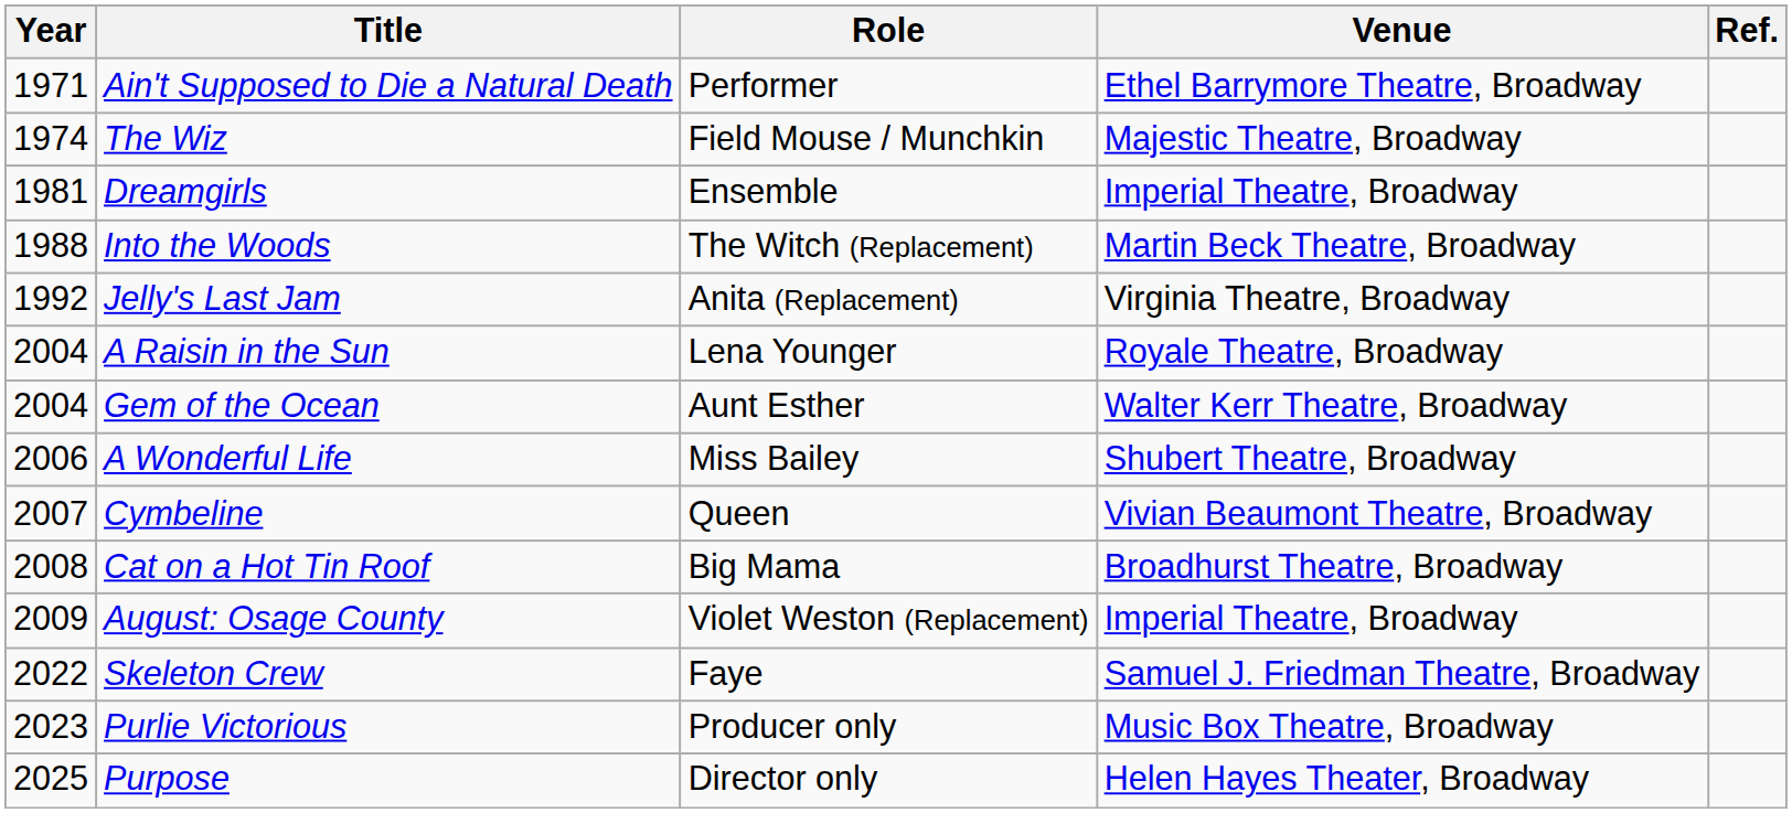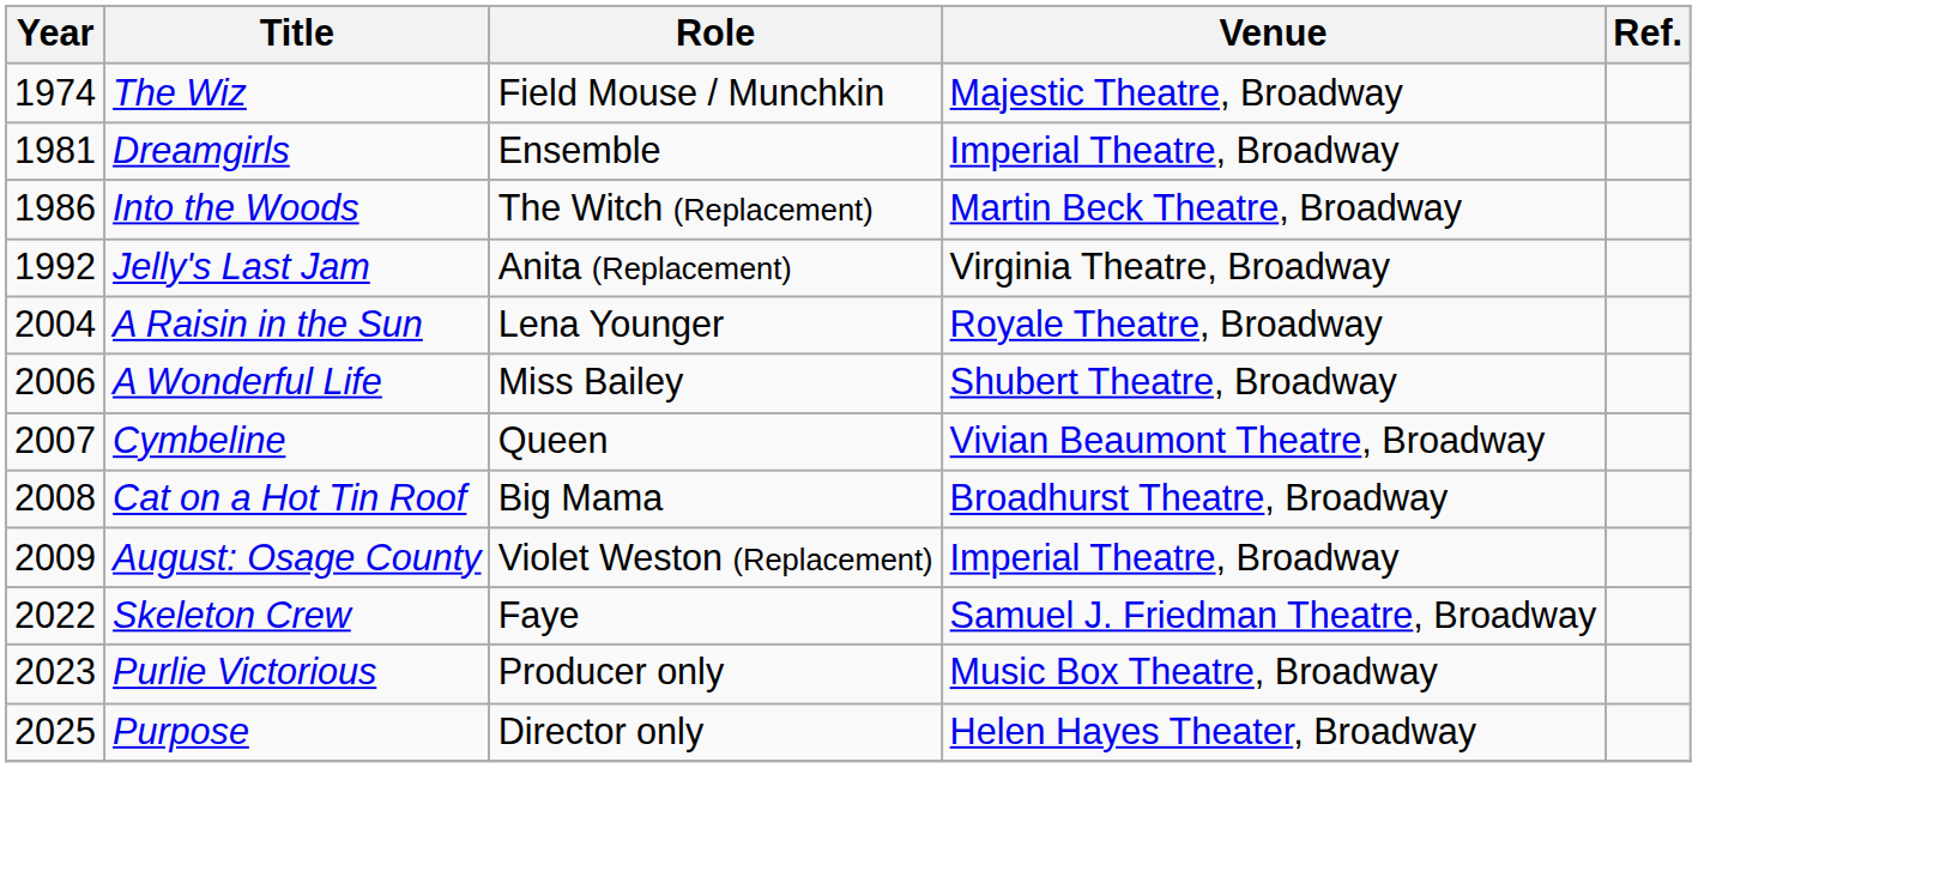- row: 1971 | Ain't Supposed to Die a Natural Death | Performer | Ethel Barrymore Theatre, Broadway
Into the Woods | Year: 1988 -> 1986
- row: 2004 | Gem of the Ocean | Aunt Esther | Walter Kerr Theatre, Broadway
